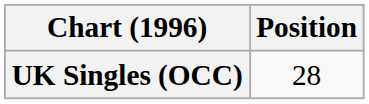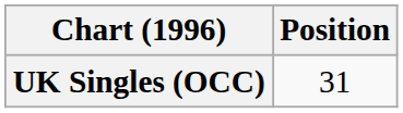UK Singles (OCC) | Position: 28 -> 31
